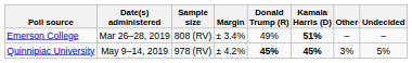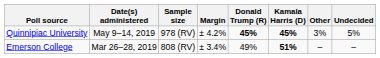rows swapped: Quinnipiac University <-> Emerson College
